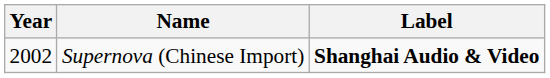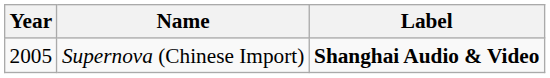Supernova (Chinese Import) | Year: 2002 -> 2005
